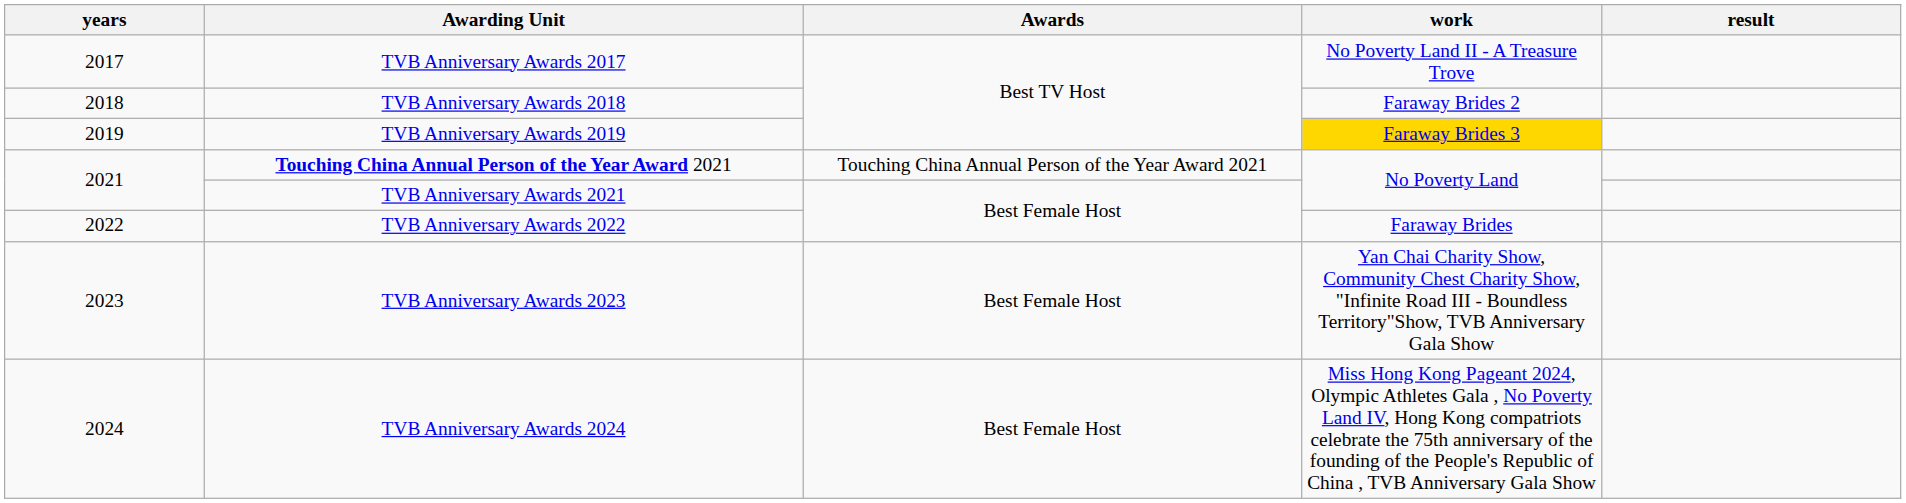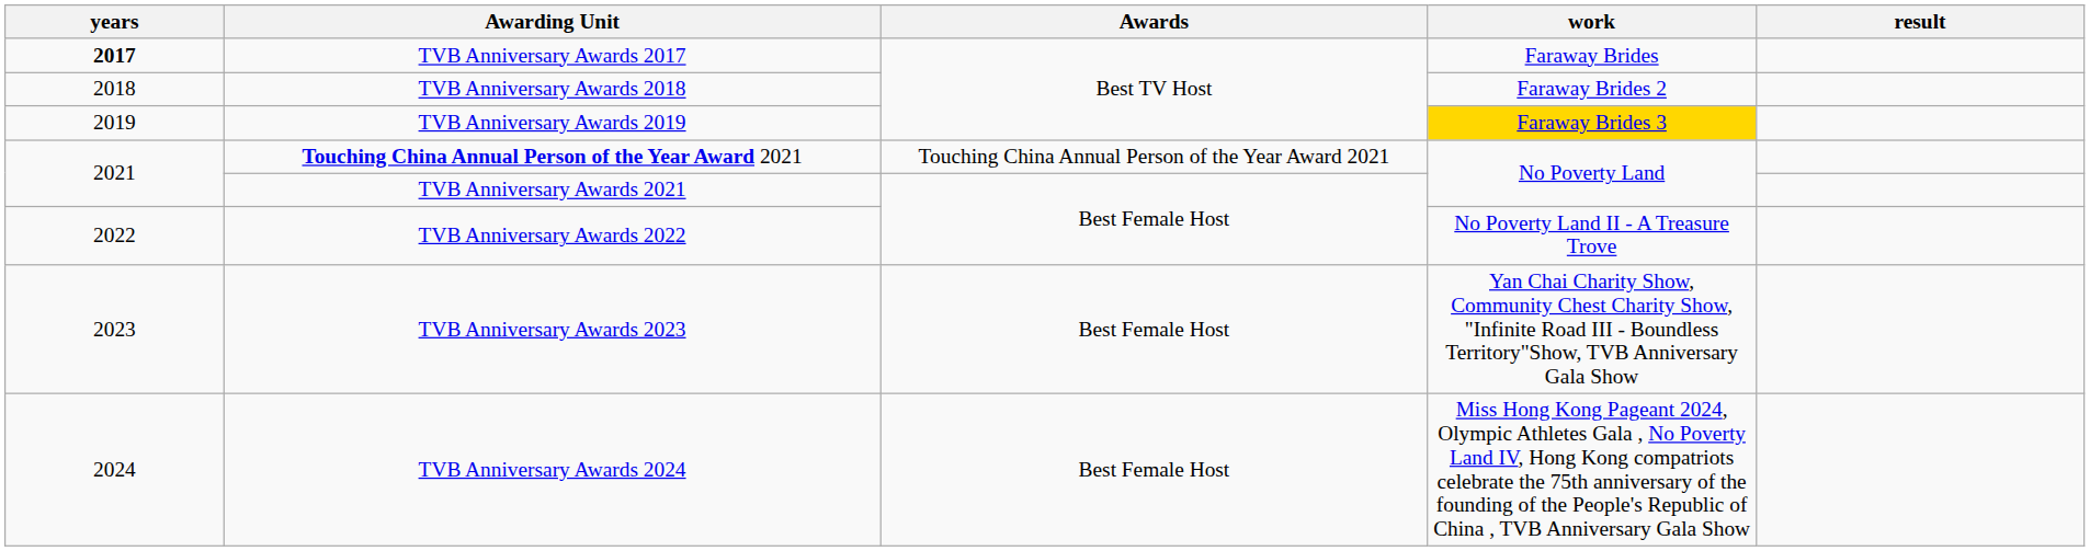TVB Anniversary Awards 2017 | years: normal -> bold
TVB Anniversary Awards 2017 | work: No Poverty Land II - A Treasure Trove -> Faraway Brides
TVB Anniversary Awards 2022 | work: Faraway Brides -> No Poverty Land II - A Treasure Trove
